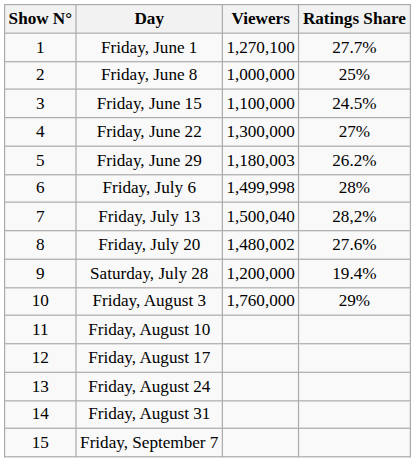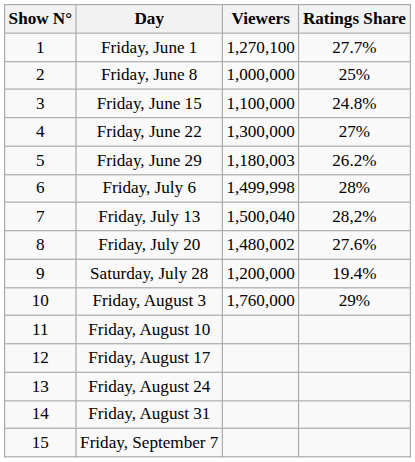Friday, June 15 | Ratings Share: 24.5% -> 24.8%
